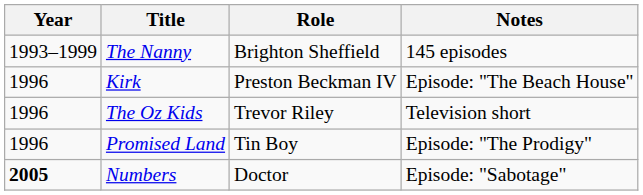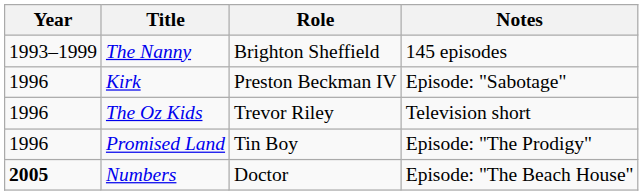Kirk | Notes: Episode: "The Beach House" -> Episode: "Sabotage"
Numbers | Notes: Episode: "Sabotage" -> Episode: "The Beach House"
